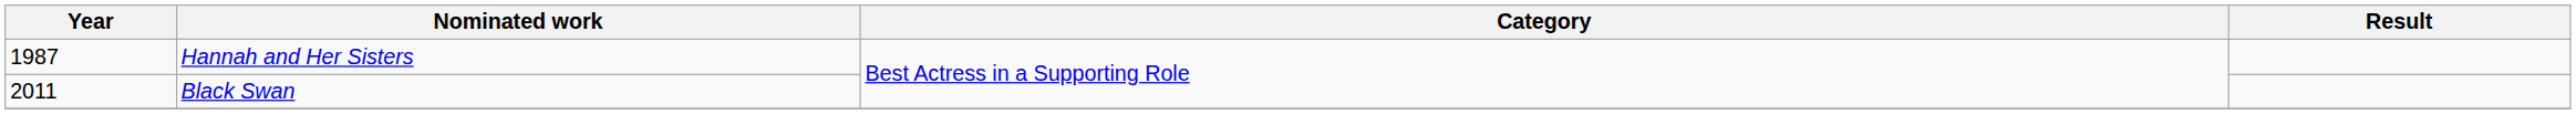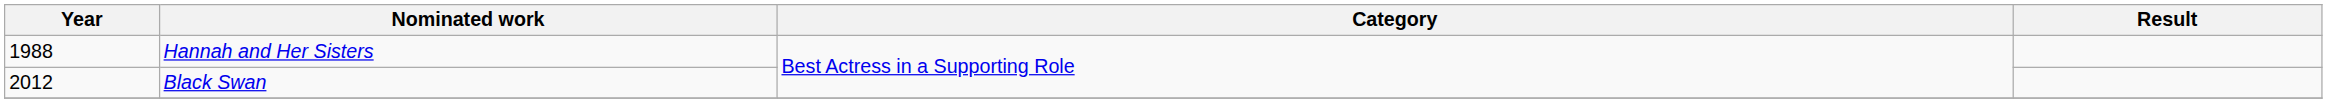Hannah and Her Sisters | Year: 1987 -> 1988
Black Swan | Year: 2011 -> 2012
